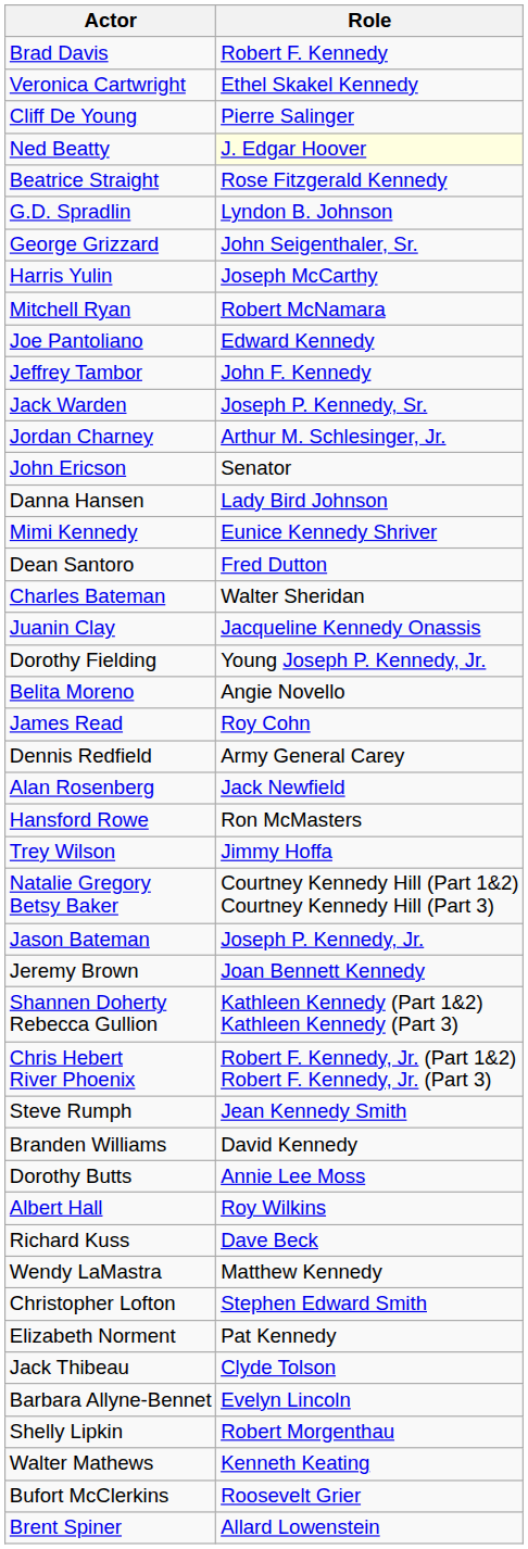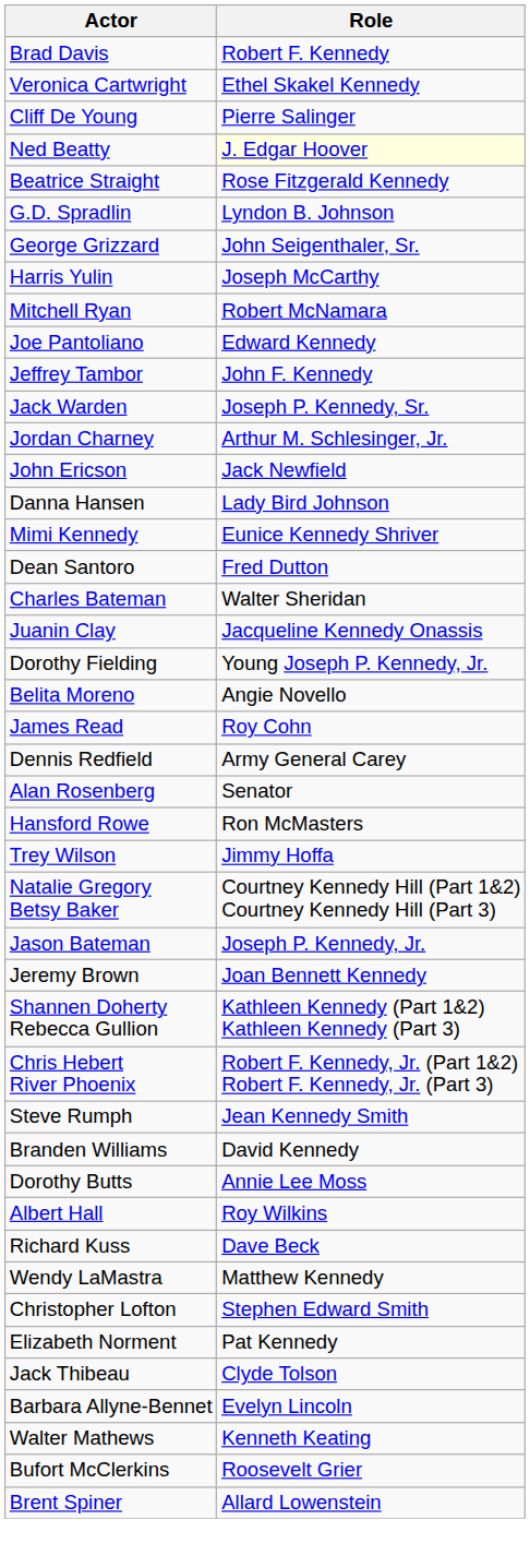John Ericson | Role: Senator -> Jack Newfield
Alan Rosenberg | Role: Jack Newfield -> Senator
- row: Shelly Lipkin | Robert Morgenthau
